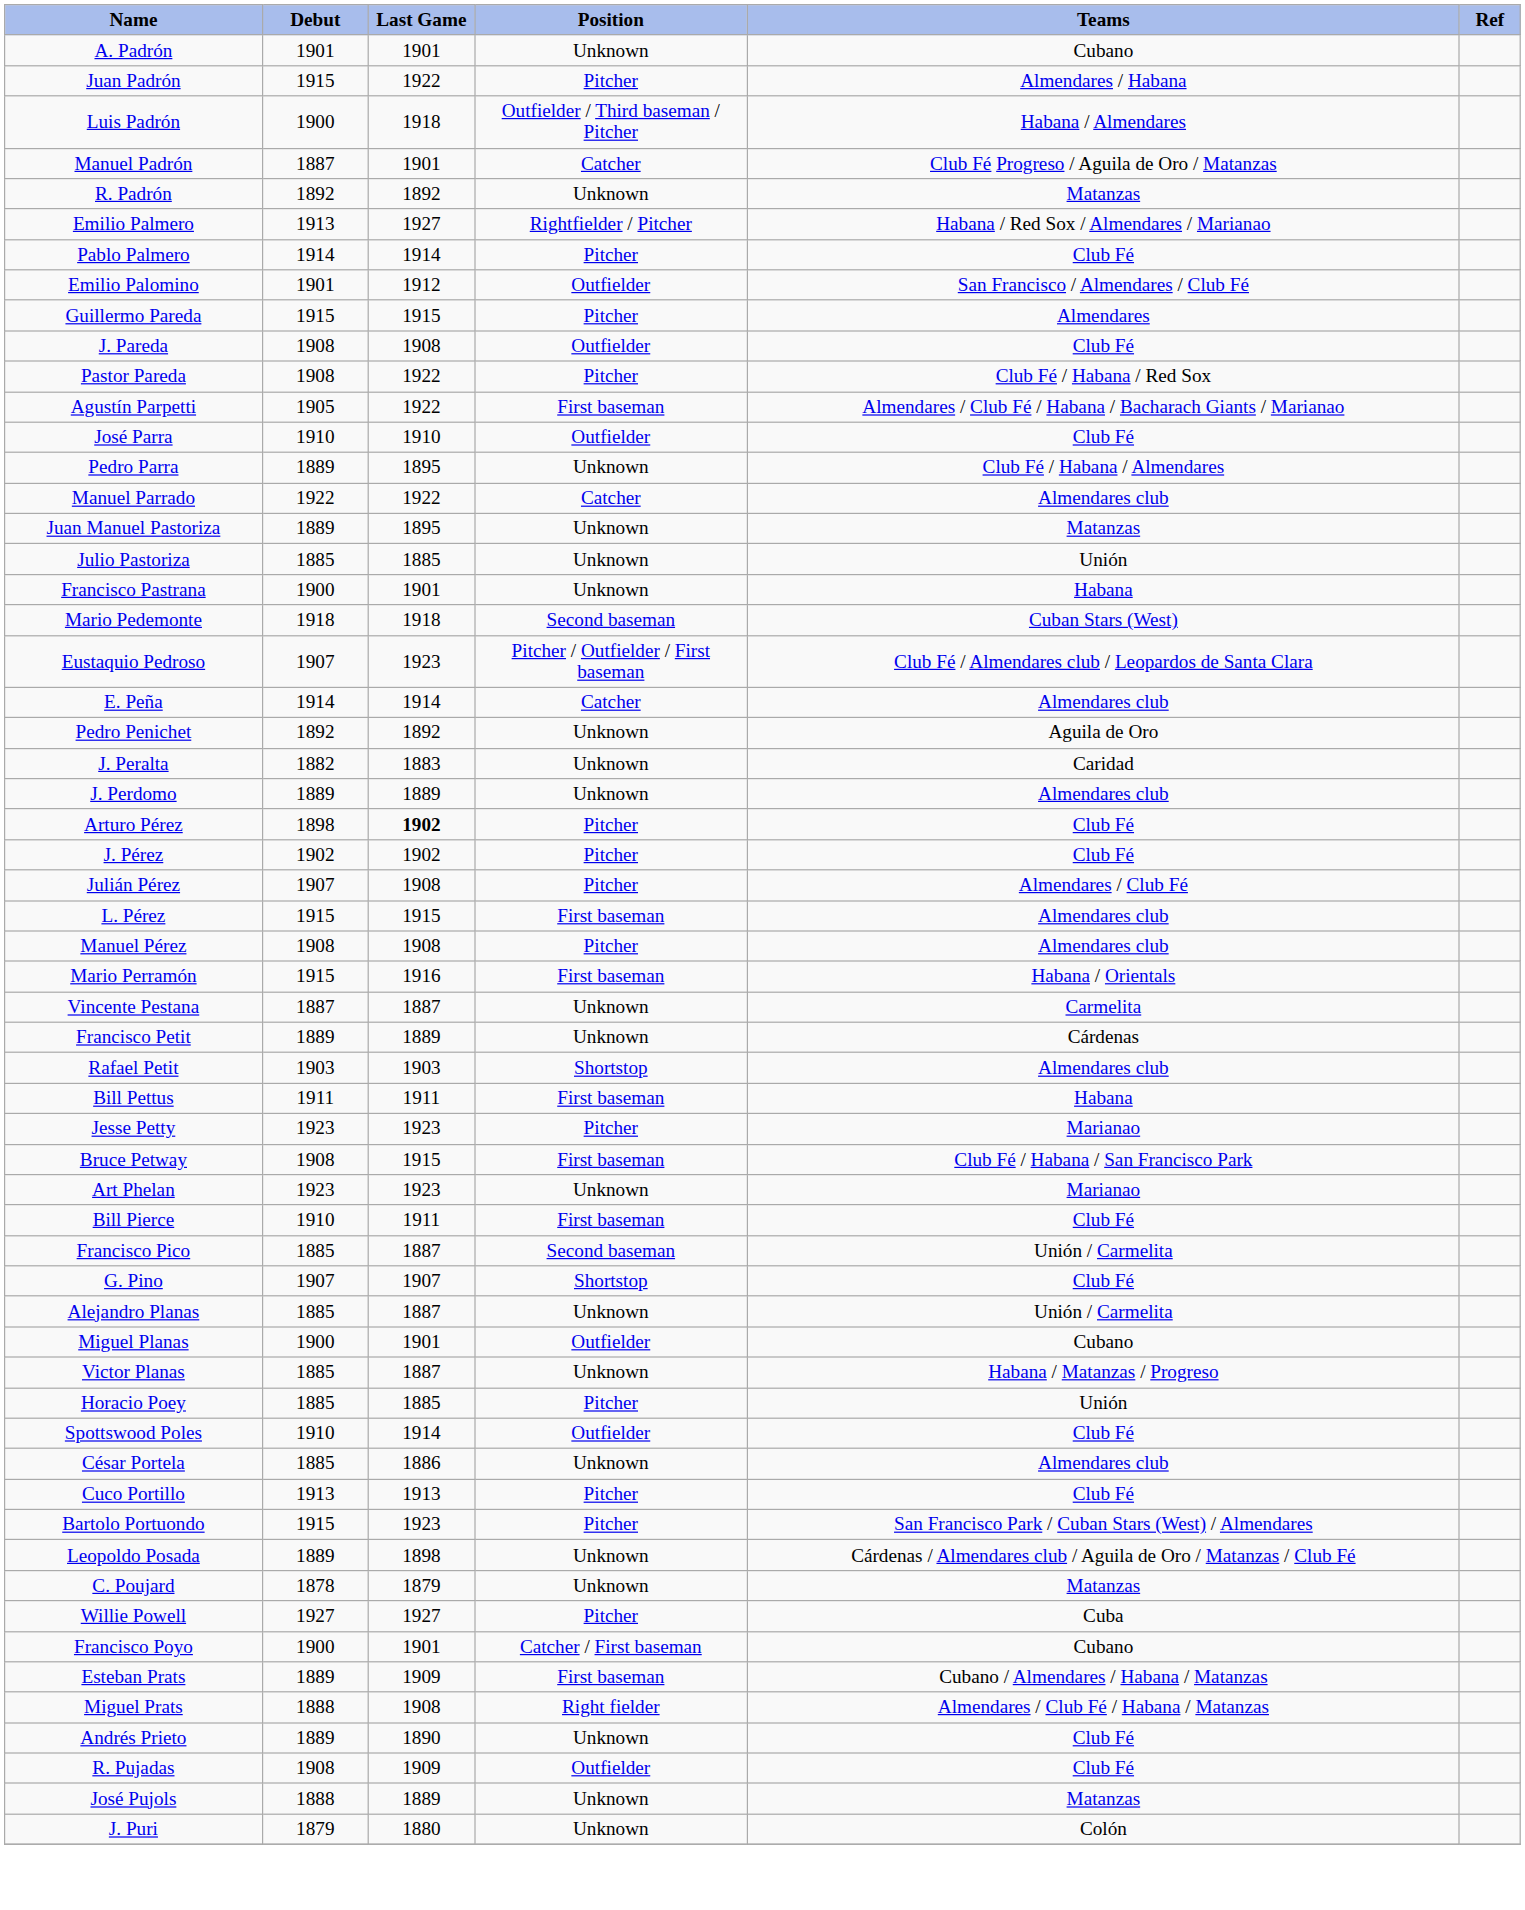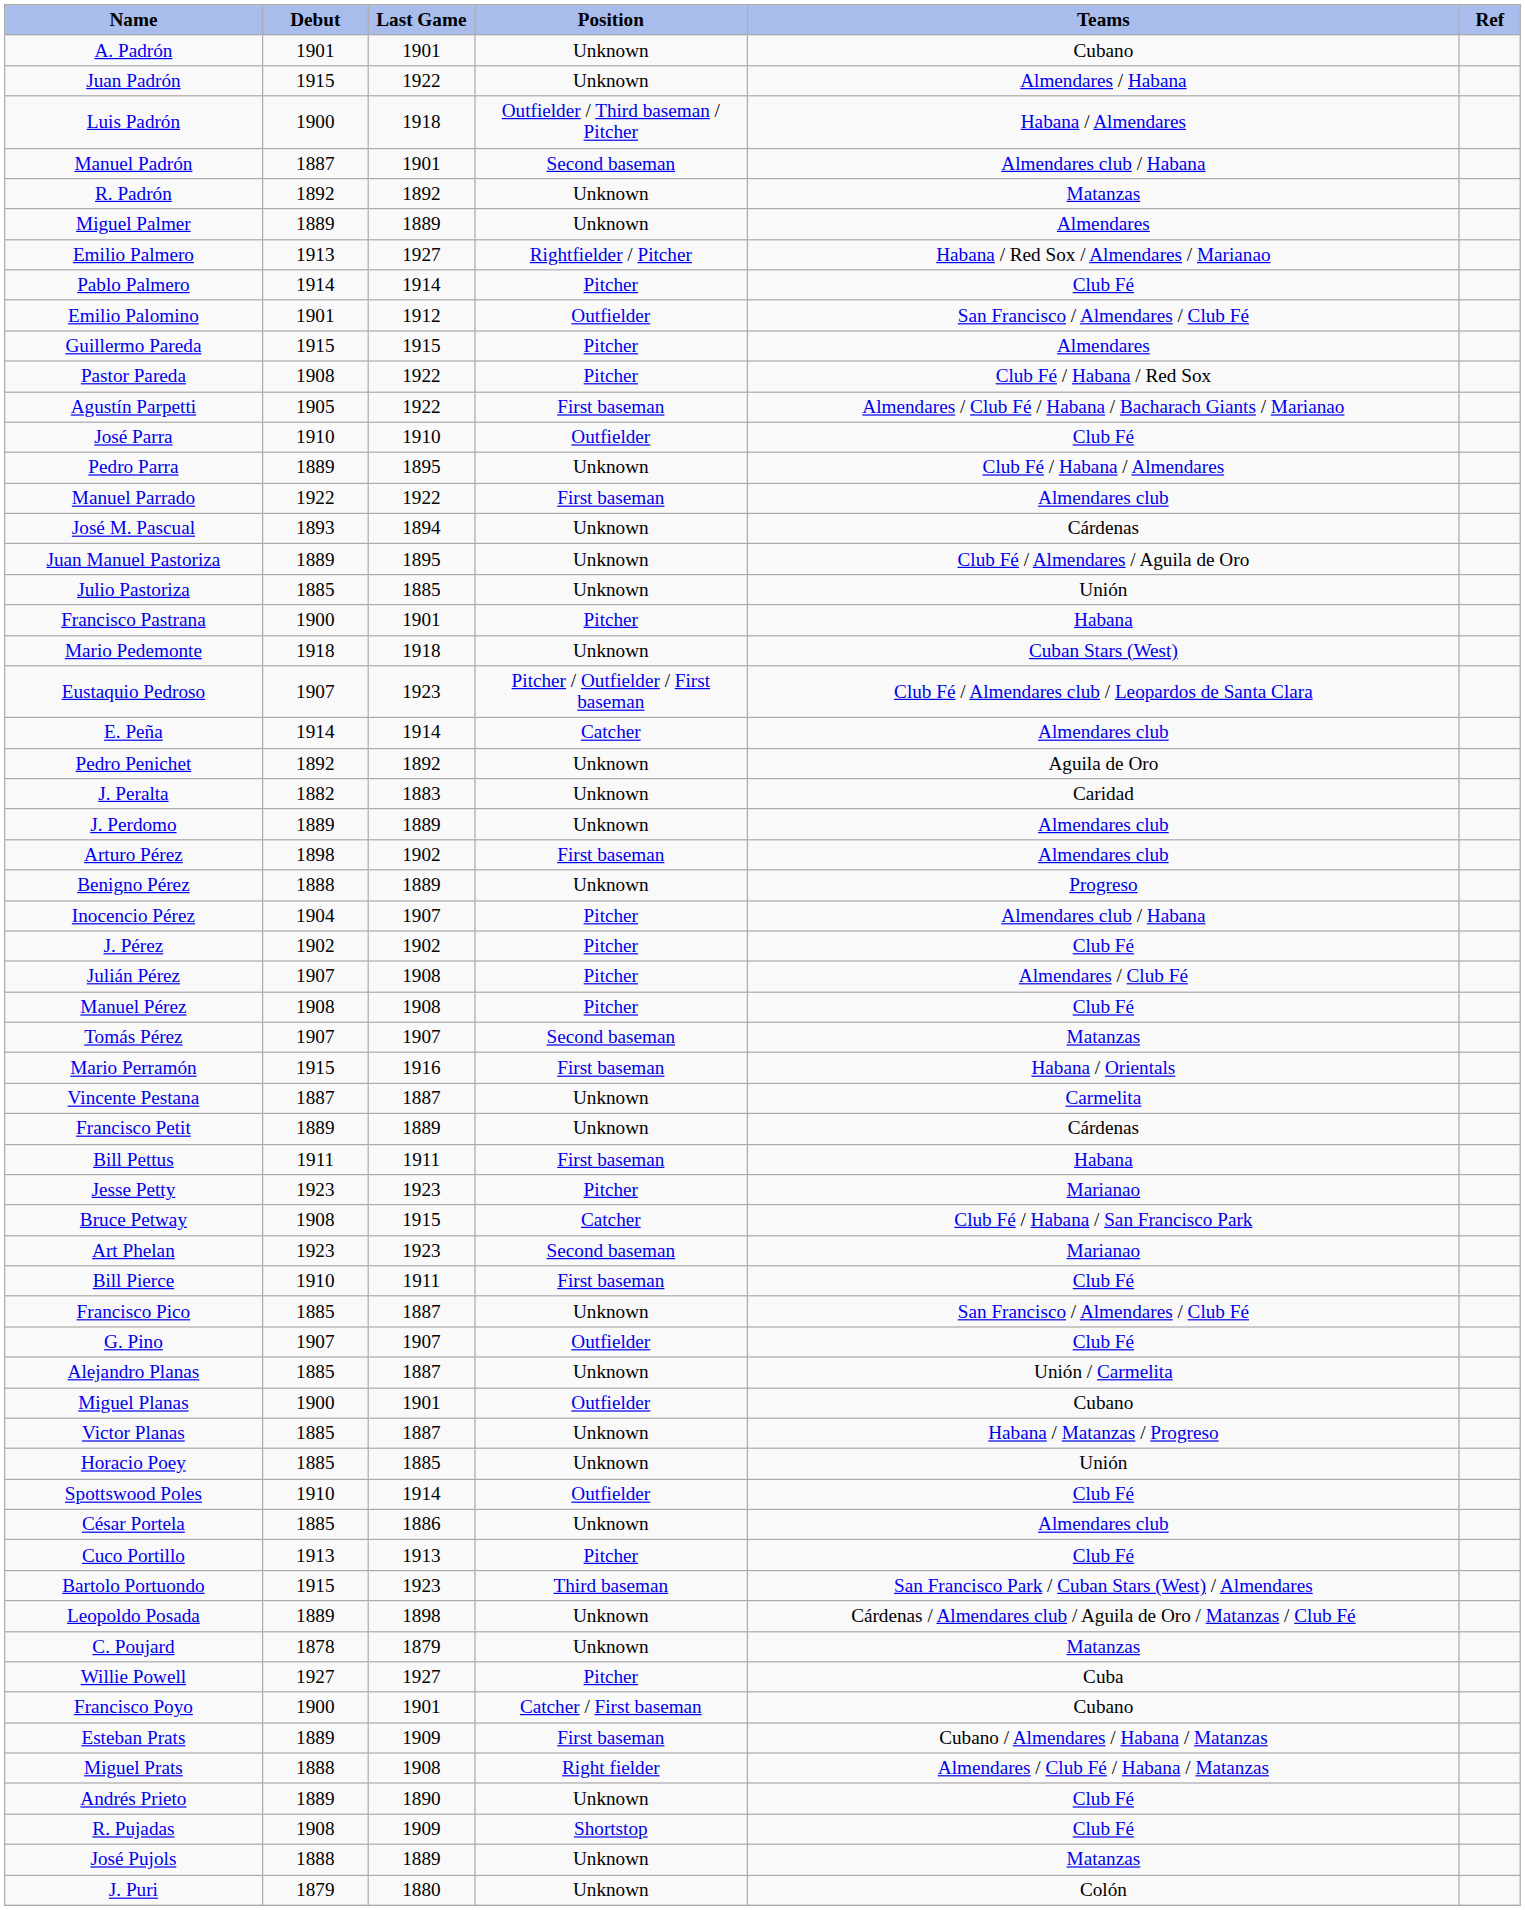Juan Padrón | Position: Pitcher -> Unknown
Manuel Padrón | Position: Catcher -> Second baseman
Manuel Padrón | Teams: Club Fé Progreso / Aguila de Oro / Matanzas -> Almendares club / Habana
+ row: Miguel Palmer | 1889 | 1889 | Unknown | Almendares
- row: J. Pareda | 1908 | 1908 | Outfielder | Club Fé
Manuel Parrado | Position: Catcher -> First baseman
+ row: José M. Pascual | 1893 | 1894 | Unknown | Cárdenas
Juan Manuel Pastoriza | Teams: Matanzas -> Club Fé / Almendares / Aguila de Oro
Francisco Pastrana | Position: Unknown -> Pitcher
Mario Pedemonte | Position: Second baseman -> Unknown
Arturo Pérez | Last Game: bold -> normal
Arturo Pérez | Position: Pitcher -> First baseman
Arturo Pérez | Teams: Club Fé -> Almendares club
+ row: Benigno Pérez | 1888 | 1889 | Unknown | Progreso
+ row: Inocencio Pérez | 1904 | 1907 | Pitcher | Almendares club / Habana
- row: L. Pérez | 1915 | 1915 | First baseman | Almendares club
Manuel Pérez | Teams: Almendares club -> Club Fé
+ row: Tomás Pérez | 1907 | 1907 | Second baseman | Matanzas
- row: Rafael Petit | 1903 | 1903 | Shortstop | Almendares club
Bruce Petway | Position: First baseman -> Catcher
Art Phelan | Position: Unknown -> Second baseman
Francisco Pico | Position: Second baseman -> Unknown
Francisco Pico | Teams: Unión / Carmelita -> San Francisco / Almendares / Club Fé
G. Pino | Position: Shortstop -> Outfielder
Horacio Poey | Position: Pitcher -> Unknown
Bartolo Portuondo | Position: Pitcher -> Third baseman
R. Pujadas | Position: Outfielder -> Shortstop
